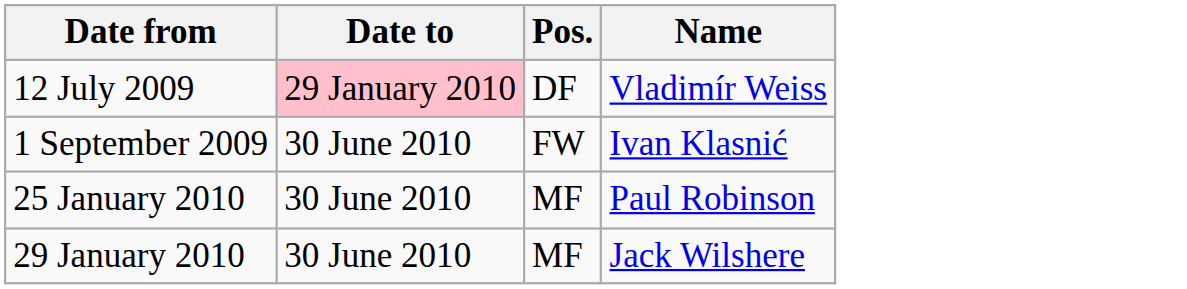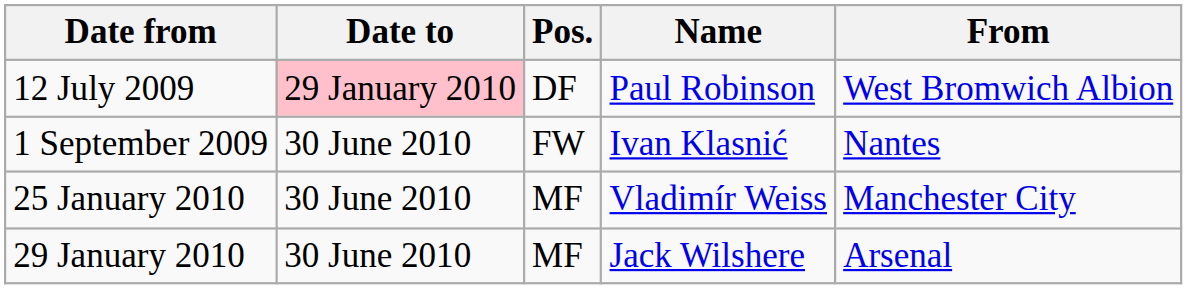+ column: From | West Bromwich Albion | Nantes | Manchester City | Arsenal
12 July 2009 | Name: Vladimír Weiss -> Paul Robinson
25 January 2010 | Name: Paul Robinson -> Vladimír Weiss
